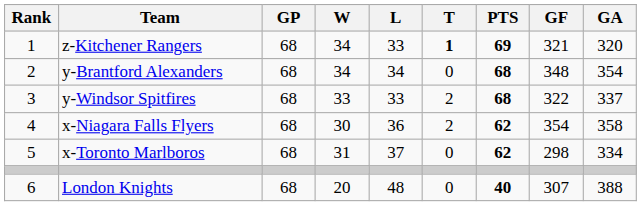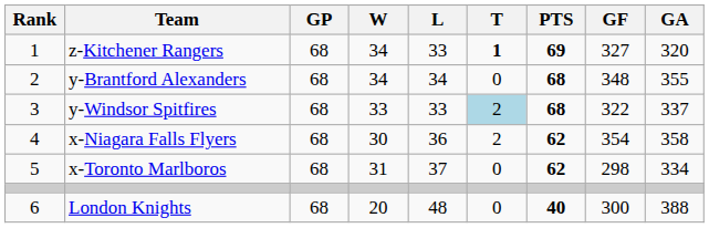z-Kitchener Rangers | GF: 321 -> 327
y-Brantford Alexanders | GA: 354 -> 355
y-Windsor Spitfires | T: no background -> lightblue background
London Knights | GF: 307 -> 300
